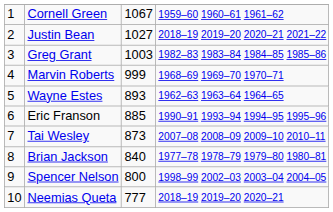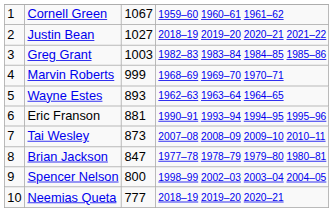Eric Franson | column 3: 885 -> 881
Brian Jackson | column 3: 840 -> 847
